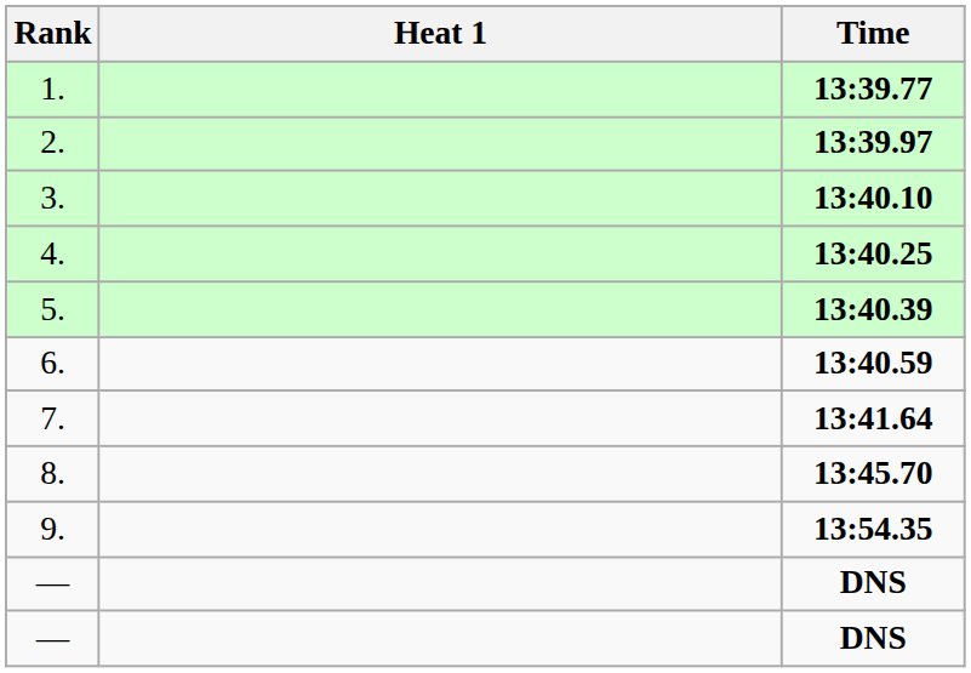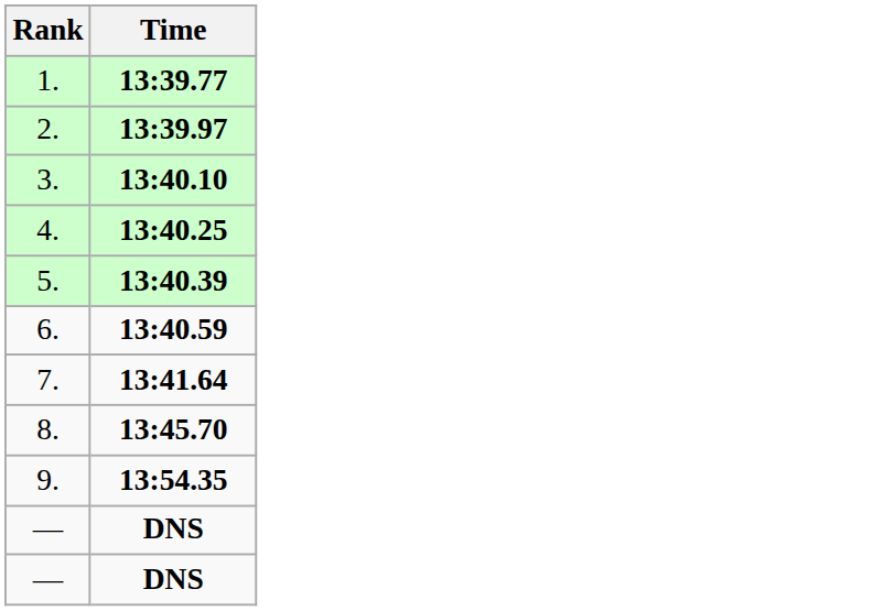- column: Heat 1
